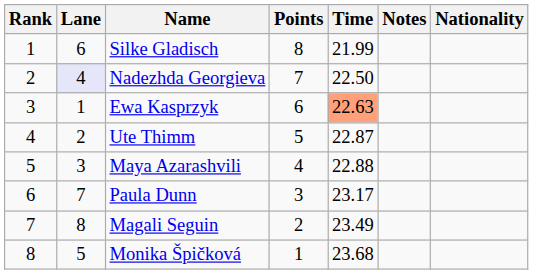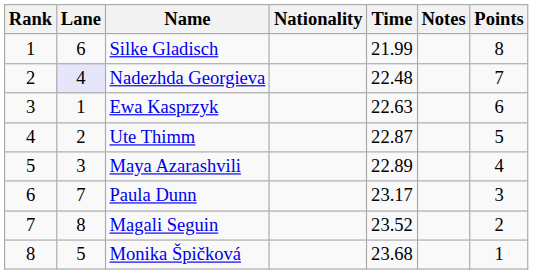columns swapped: Nationality <-> Points
Nadezhda Georgieva | Time: 22.50 -> 22.48
Ewa Kasprzyk | Time: lightsalmon background -> no background
Maya Azarashvili | Time: 22.88 -> 22.89
Magali Seguin | Time: 23.49 -> 23.52
